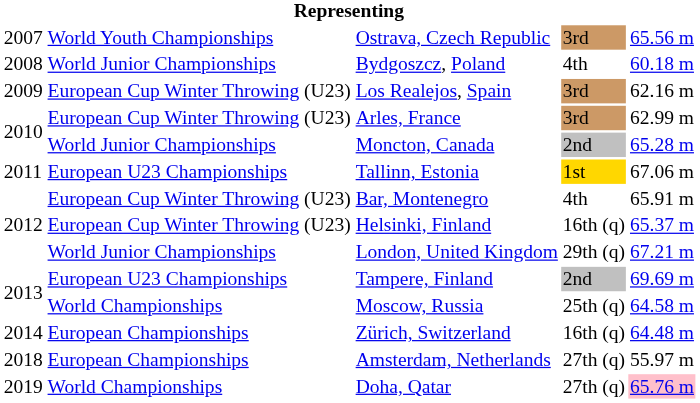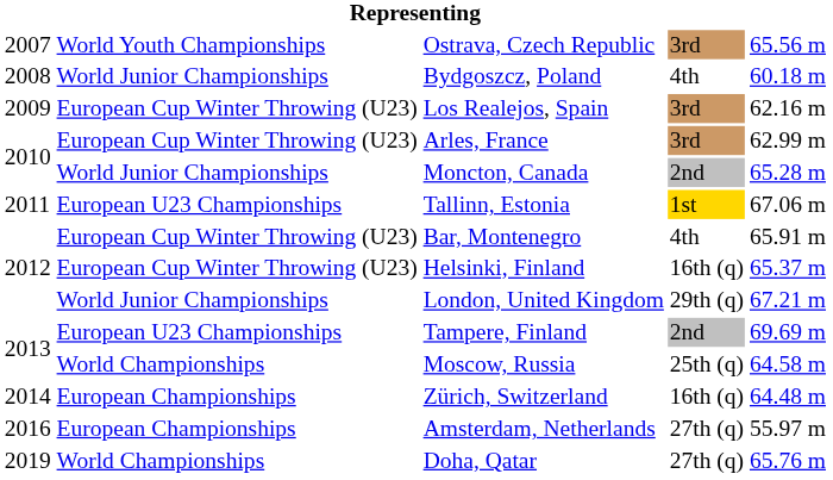Amsterdam, Netherlands | column 1: 2018 -> 2016
Doha, Qatar | column 5: pink background -> no background
